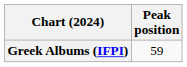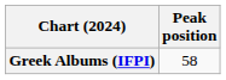Greek Albums (IFPI) | Peak position: 59 -> 58
